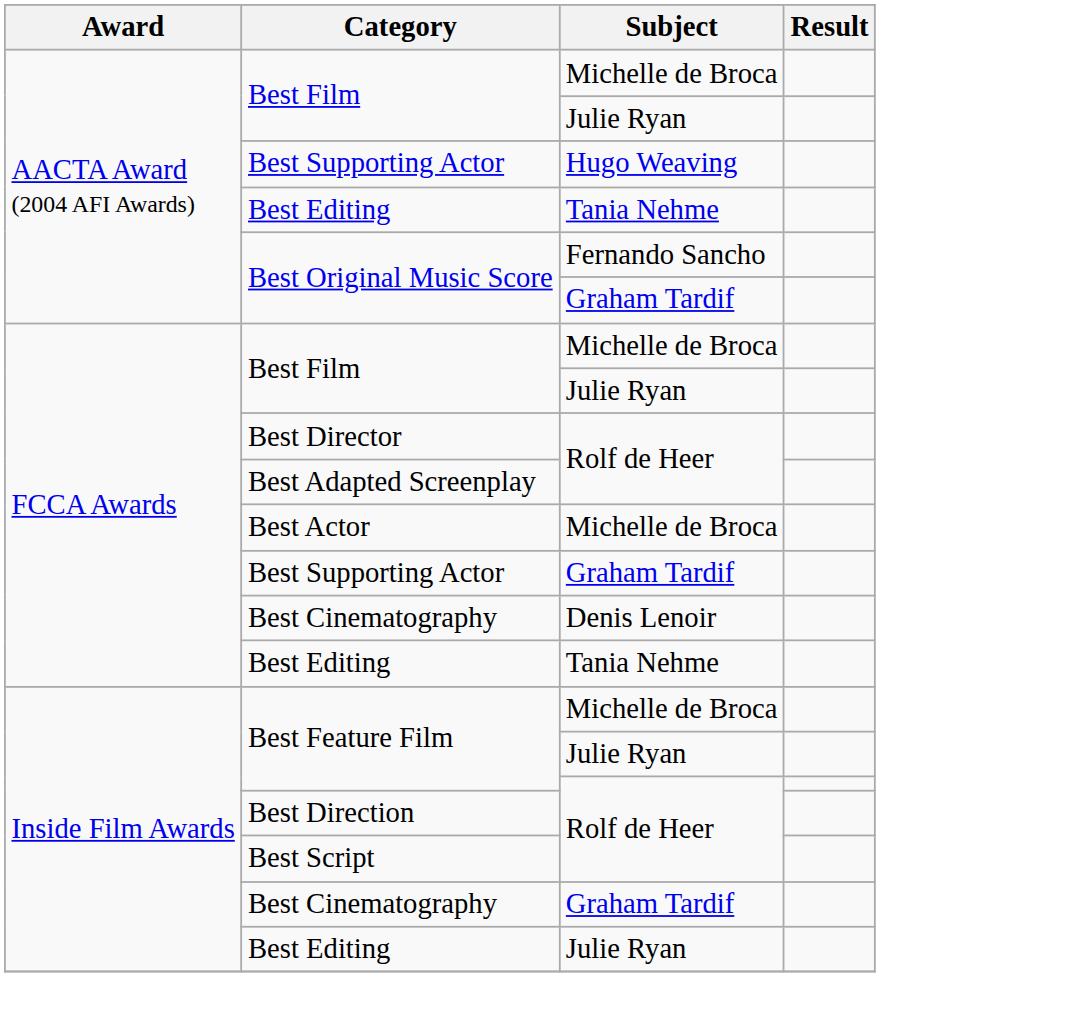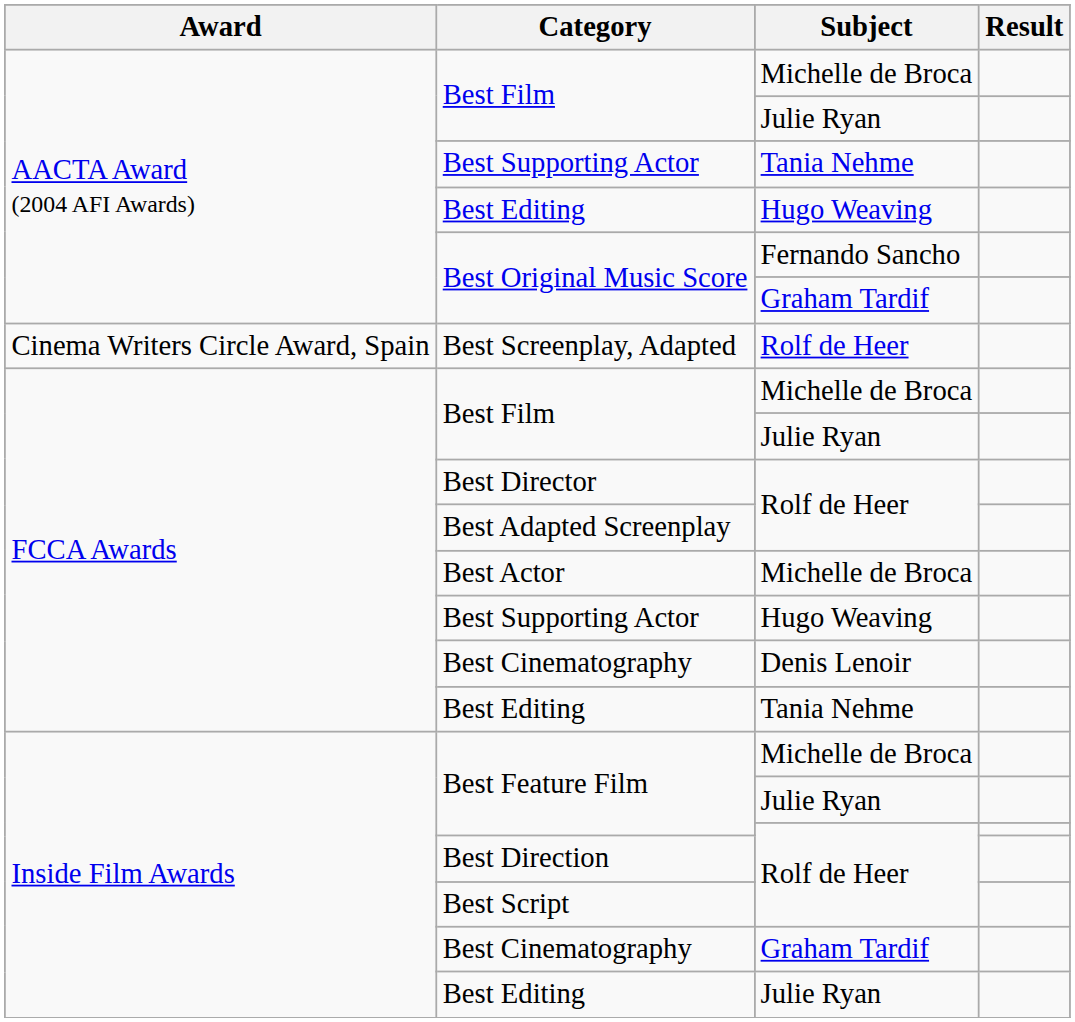AACTA Award (2004 AFI Awards) / Best Supporting Actor | Subject: Hugo Weaving -> Tania Nehme
AACTA Award (2004 AFI Awards) / Best Editing | Subject: Tania Nehme -> Hugo Weaving
+ row: Cinema Writers Circle Award, Spain | Best Screenplay, Adapted | Rolf de Heer
FCCA Awards / Best Supporting Actor | Subject: Graham Tardif -> Hugo Weaving
